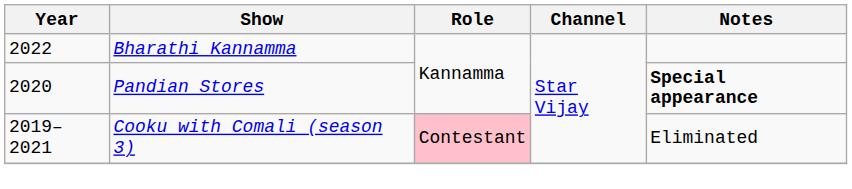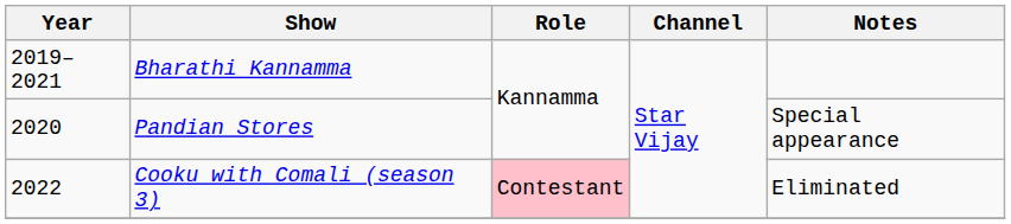Bharathi Kannamma | Year: 2022 -> 2019–2021
Pandian Stores | Notes: bold -> normal
Cooku with Comali (season 3) | Year: 2019–2021 -> 2022
